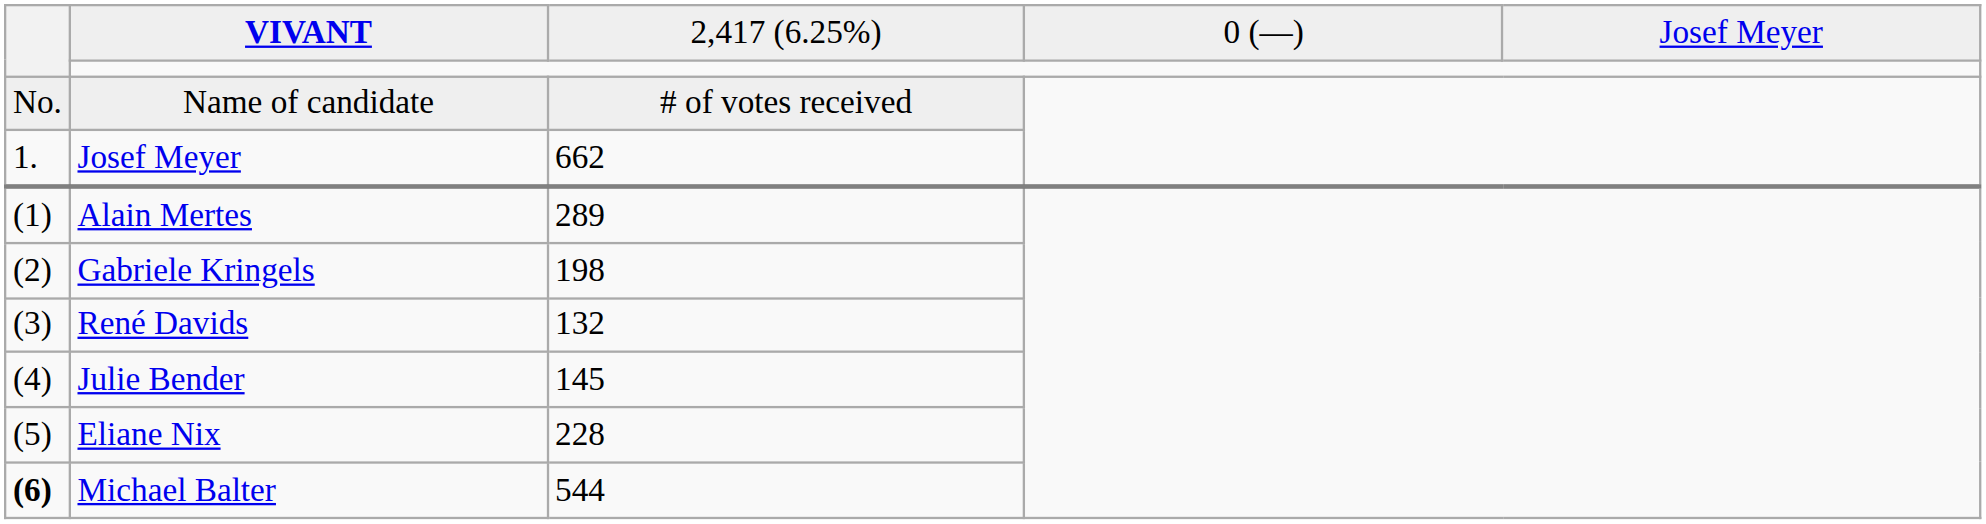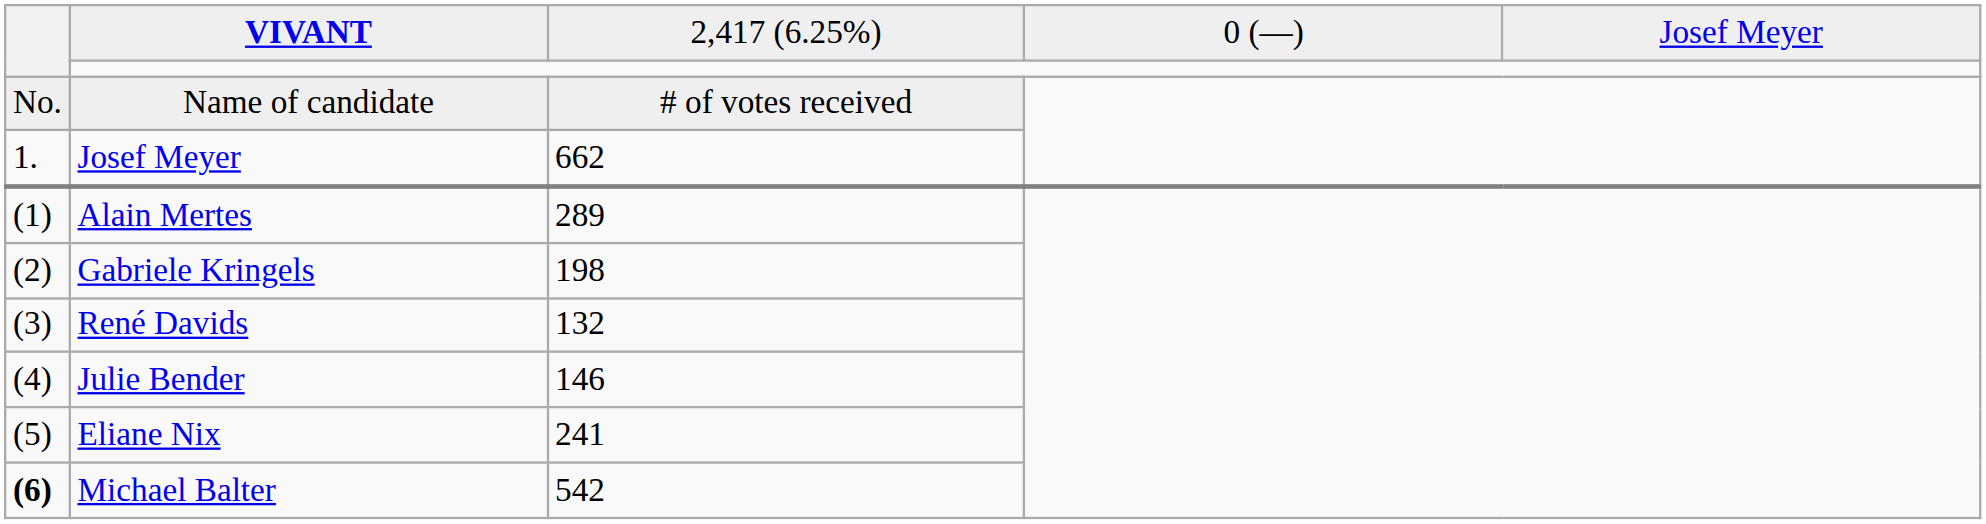Julie Bender | column 3: 145 -> 146
Eliane Nix | column 3: 228 -> 241
Michael Balter | column 3: 544 -> 542
